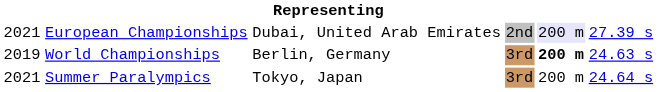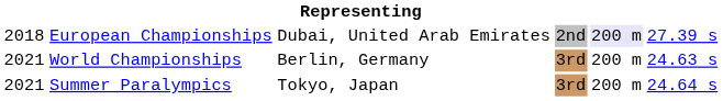European Championships | column 1: 2021 -> 2018
World Championships | column 1: 2019 -> 2021
World Championships | column 5: bold -> normal
